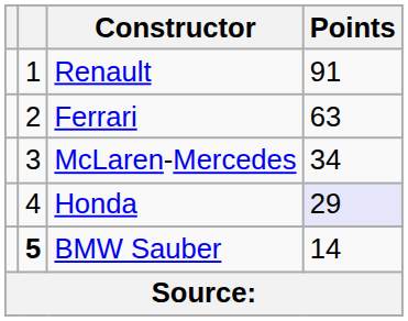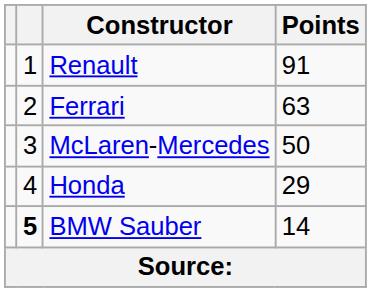McLaren-Mercedes | Points: 34 -> 50
Honda | Points: lavender background -> no background
